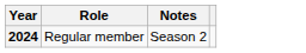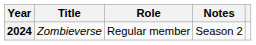+ column: Title | Zombieverse
